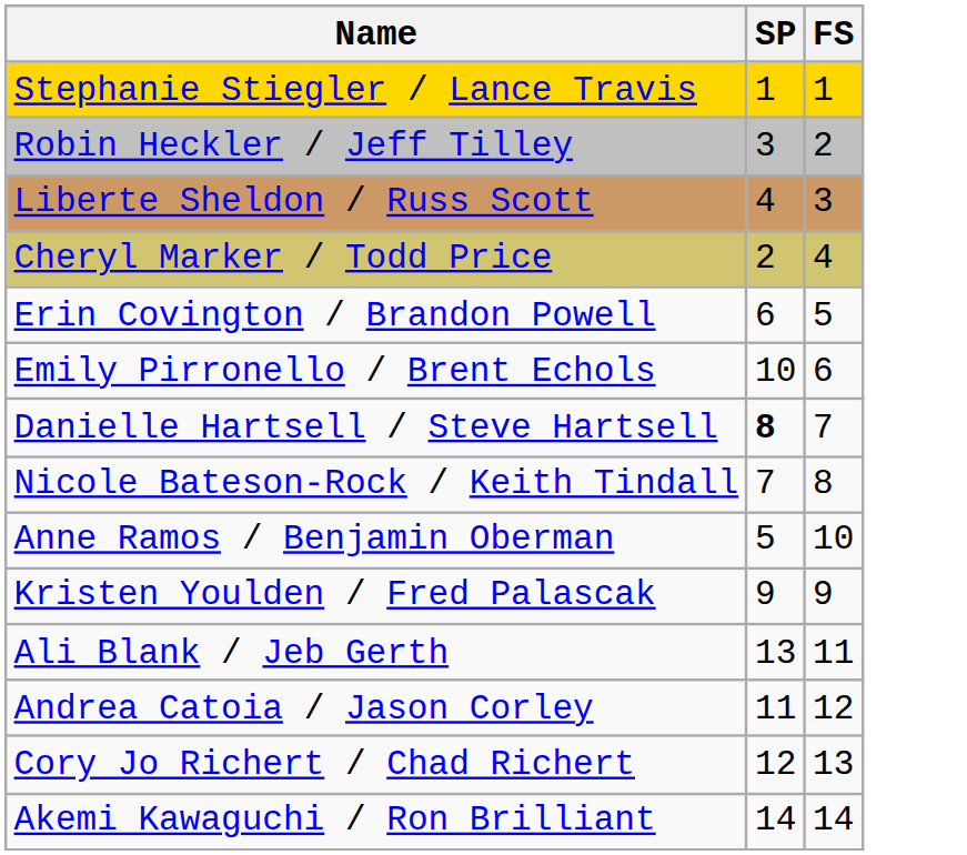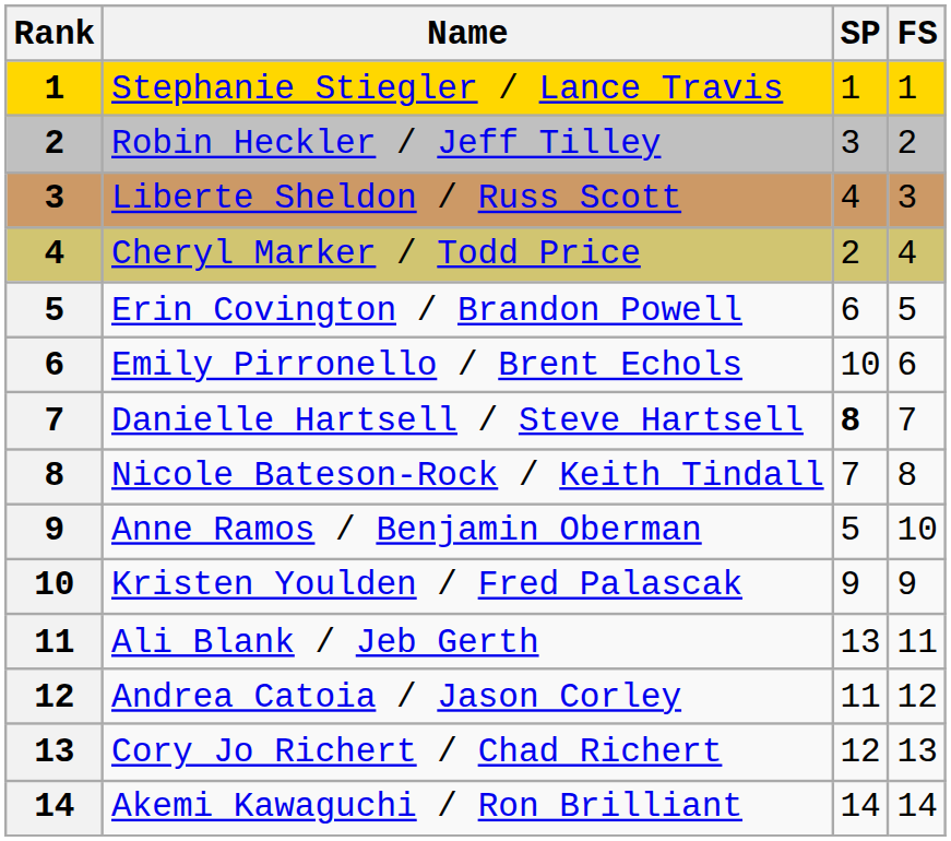+ column: Rank | 1 | 2 | 3 | 4 | 5 | 6 | 7 | 8 | 9 | 10 | 11 | 12 | 13 | 14
